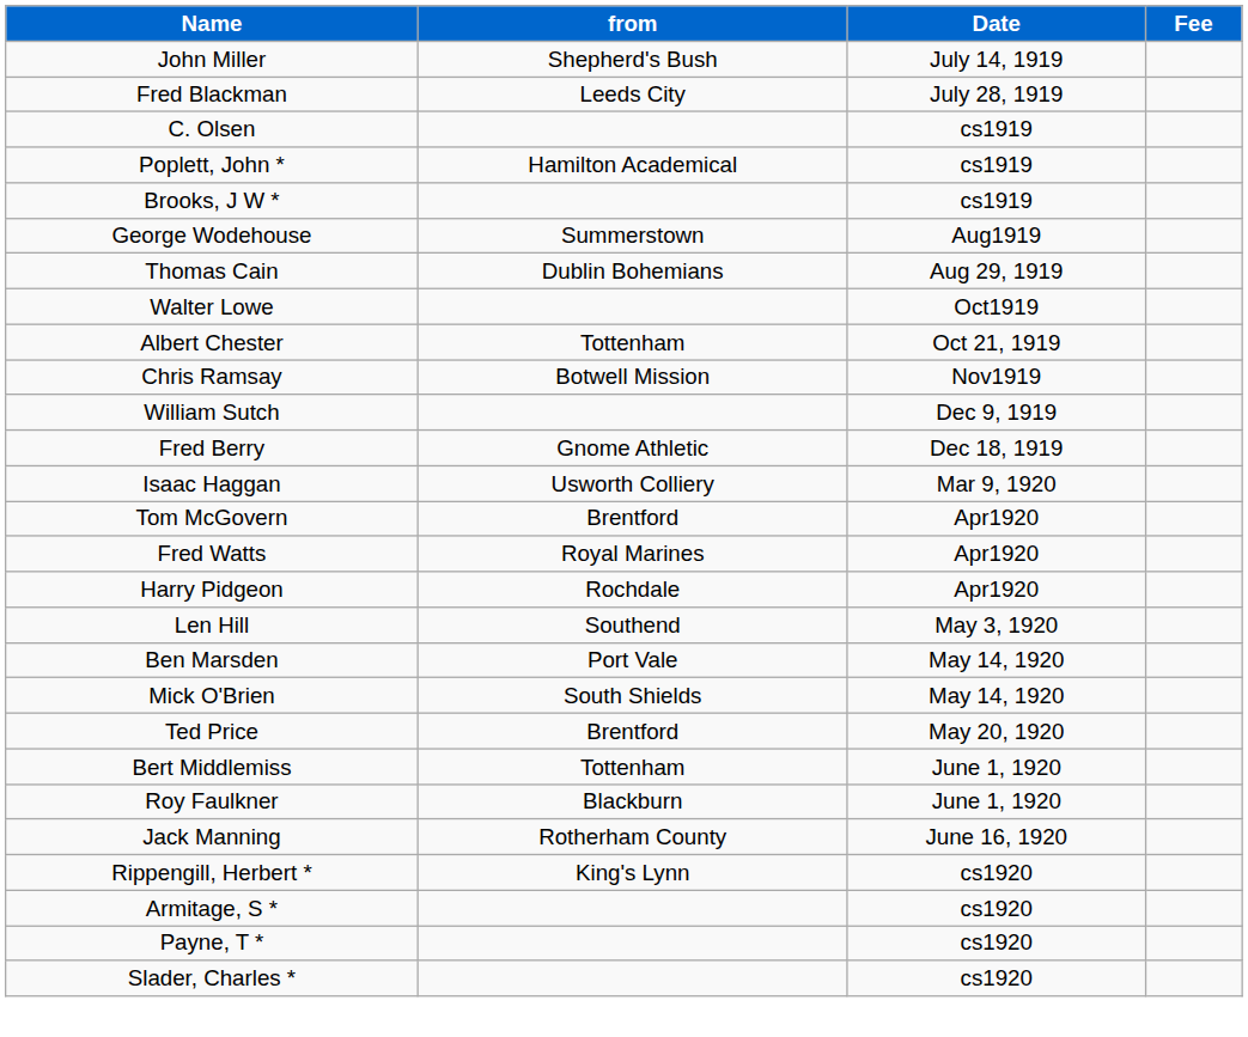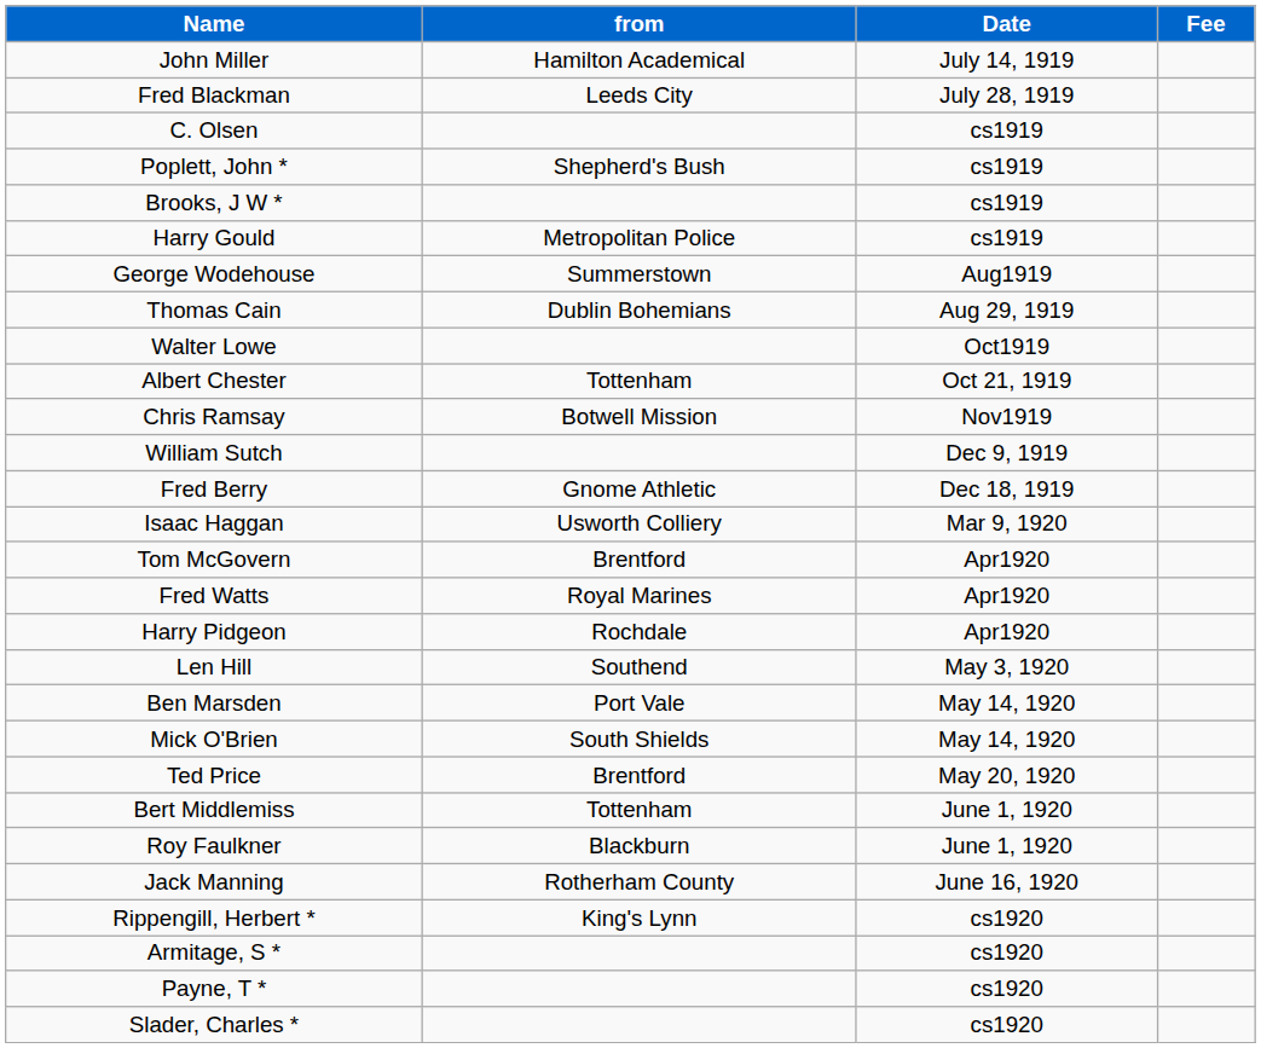John Miller | from: Shepherd's Bush -> Hamilton Academical
Poplett, John * | from: Hamilton Academical -> Shepherd's Bush
+ row: Harry Gould | Metropolitan Police | cs1919
